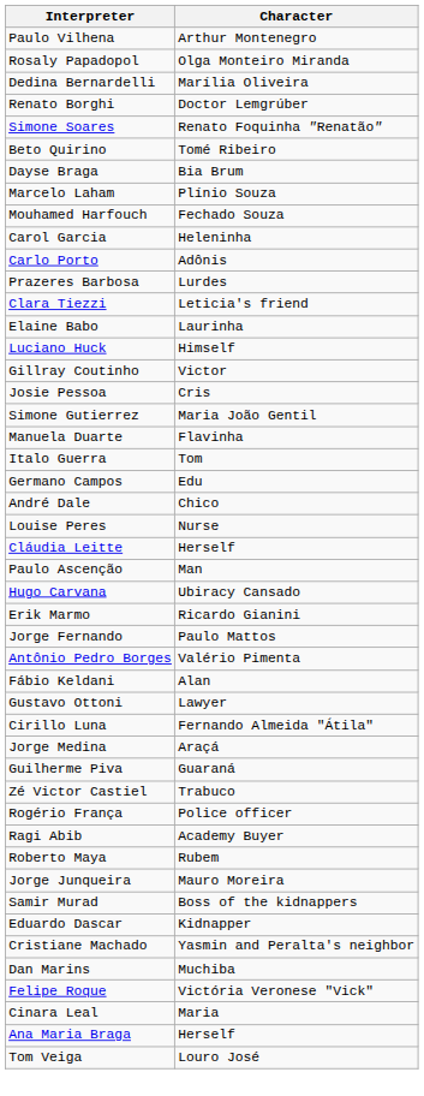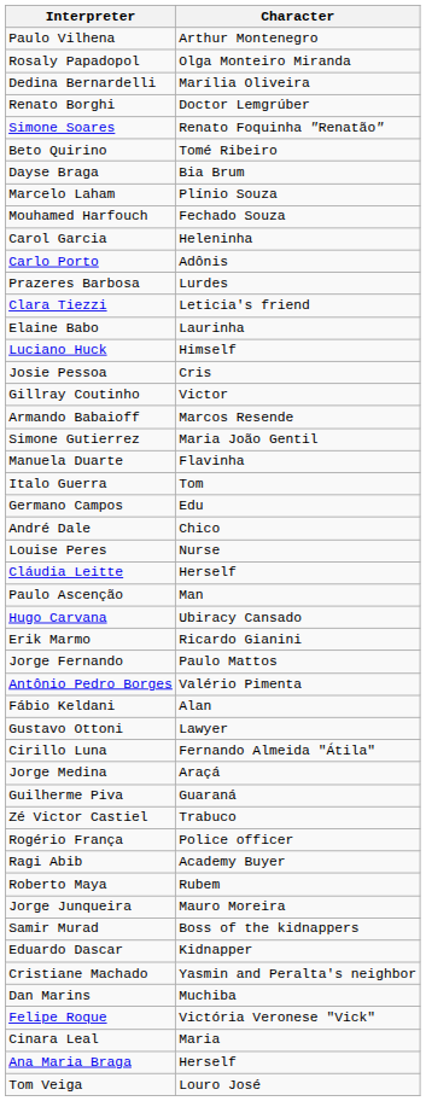rows swapped: Josie Pessoa <-> Gillray Coutinho
+ row: Armando Babaioff | Marcos Resende
